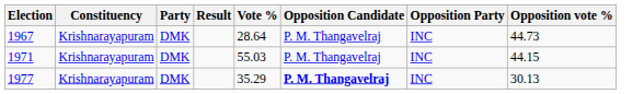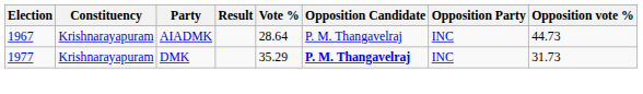1967 | Party: DMK -> AIADMK
- row: 1971 | Krishnarayapuram | DMK | 55.03 | P. M. Thangavelraj | INC | 44.15
1977 | Opposition vote %: 30.13 -> 31.73
